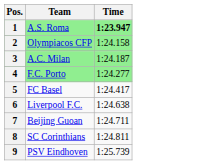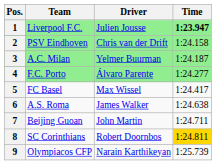+ column: Driver | Julien Jousse | Chris van der Drift | Yelmer Buurman | Álvaro Parente | Max Wissel | James Walker | John Martin | Robert Doornbos | Narain Karthikeyan
1 | Team: A.S. Roma -> Liverpool F.C.
2 | Team: Olympiacos CFP -> PSV Eindhoven
6 | Team: Liverpool F.C. -> A.S. Roma
8 | Time: no background -> gold background
9 | Team: PSV Eindhoven -> Olympiacos CFP
